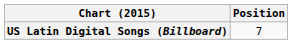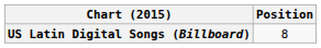US Latin Digital Songs (Billboard) | Position: 7 -> 8
